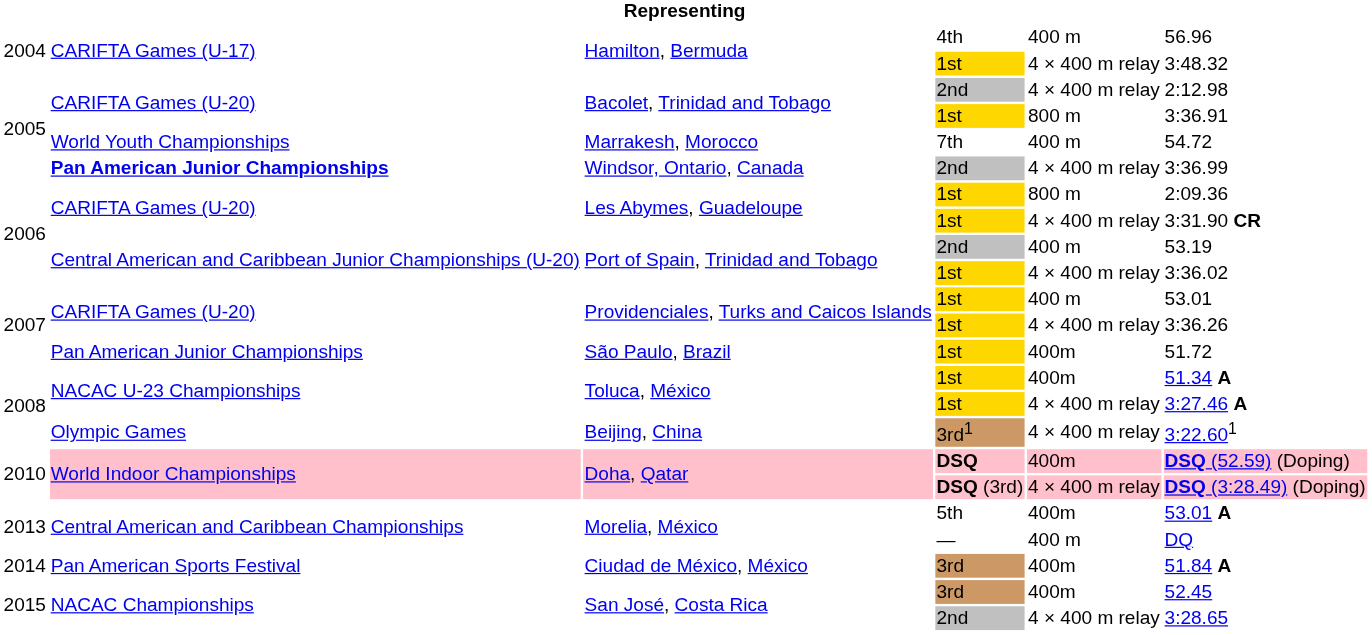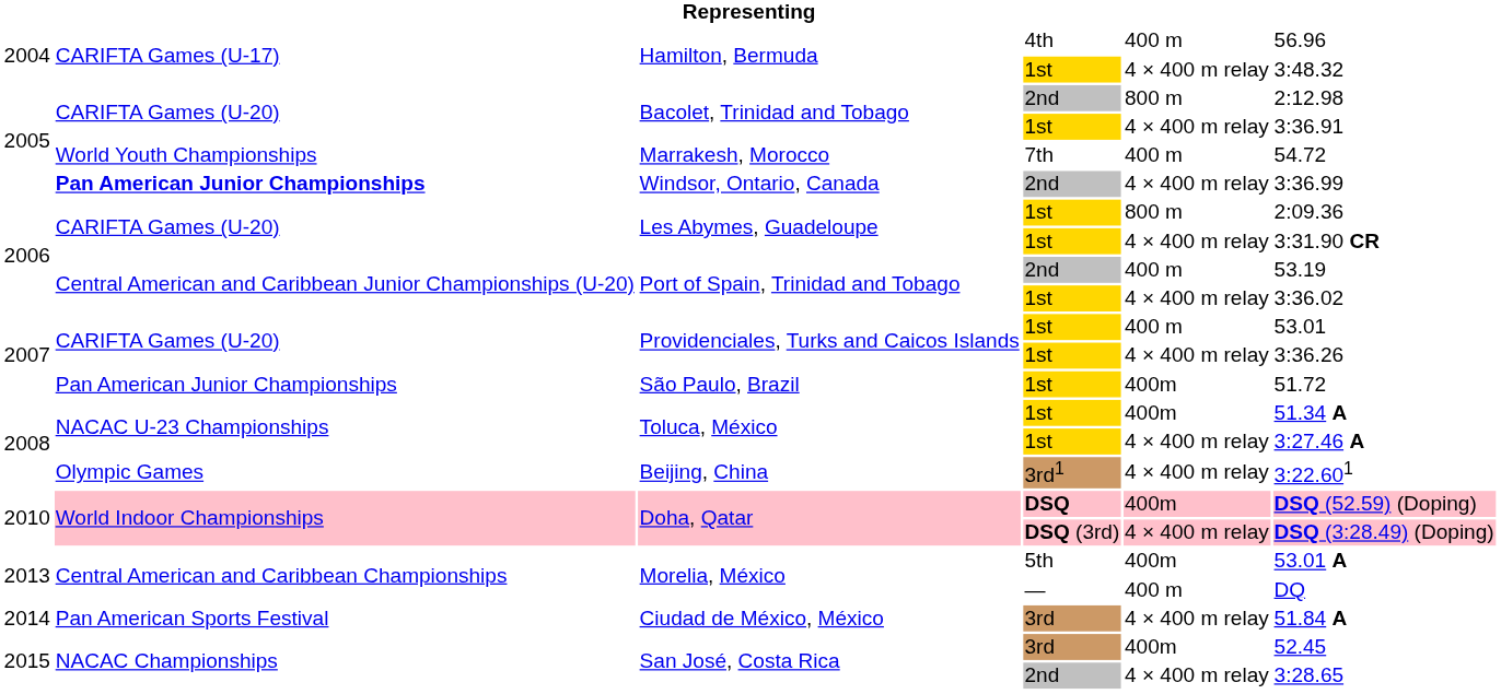Bacolet, Trinidad and Tobago / 2nd | column 5: 4 × 400 m relay -> 800 m
Bacolet, Trinidad and Tobago / 1st | column 5: 800 m -> 4 × 400 m relay
Ciudad de México, México | column 5: 400m -> 4 × 400 m relay
